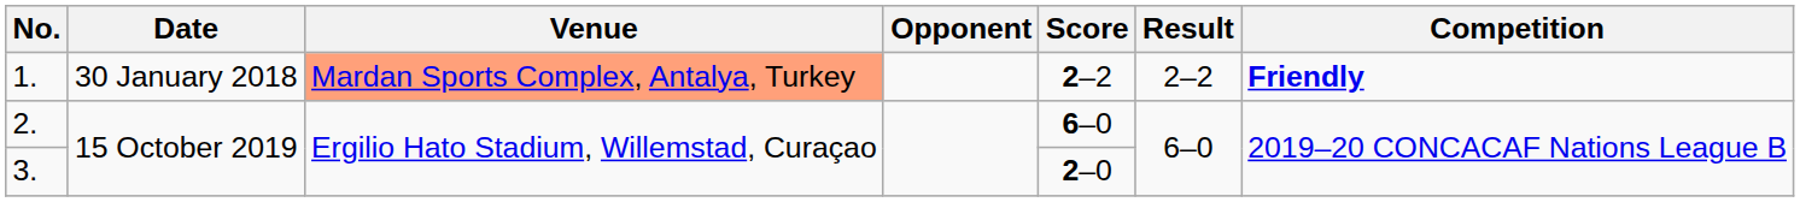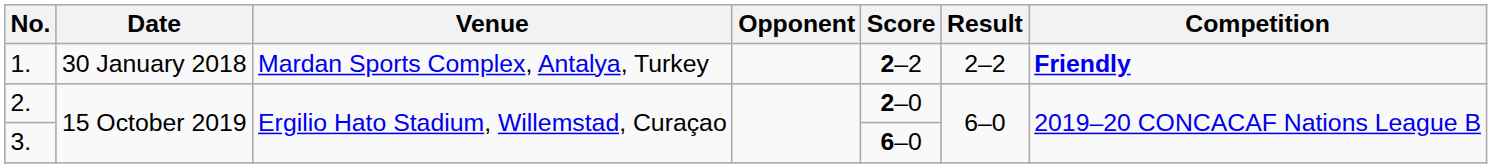1. | Venue: lightsalmon background -> no background
2. | Score: 6–0 -> 2–0
3. | Score: 2–0 -> 6–0
